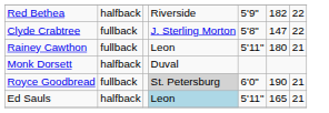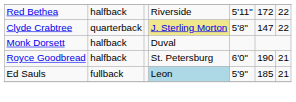Red Bethea | column 5: 5'9" -> 5'11"
Red Bethea | column 6: 182 -> 172
Clyde Crabtree | column 2: fullback -> quarterback
Clyde Crabtree | column 4: no background -> khaki background
- row: Rainey Cawthon | fullback | Leon | 5'11" | 180 | 21
Royce Goodbread | column 2: fullback -> halfback
Royce Goodbread | column 4: lightgrey background -> no background
Ed Sauls | column 2: halfback -> fullback
Ed Sauls | column 5: 5'11" -> 5'9"
Ed Sauls | column 6: 165 -> 185
